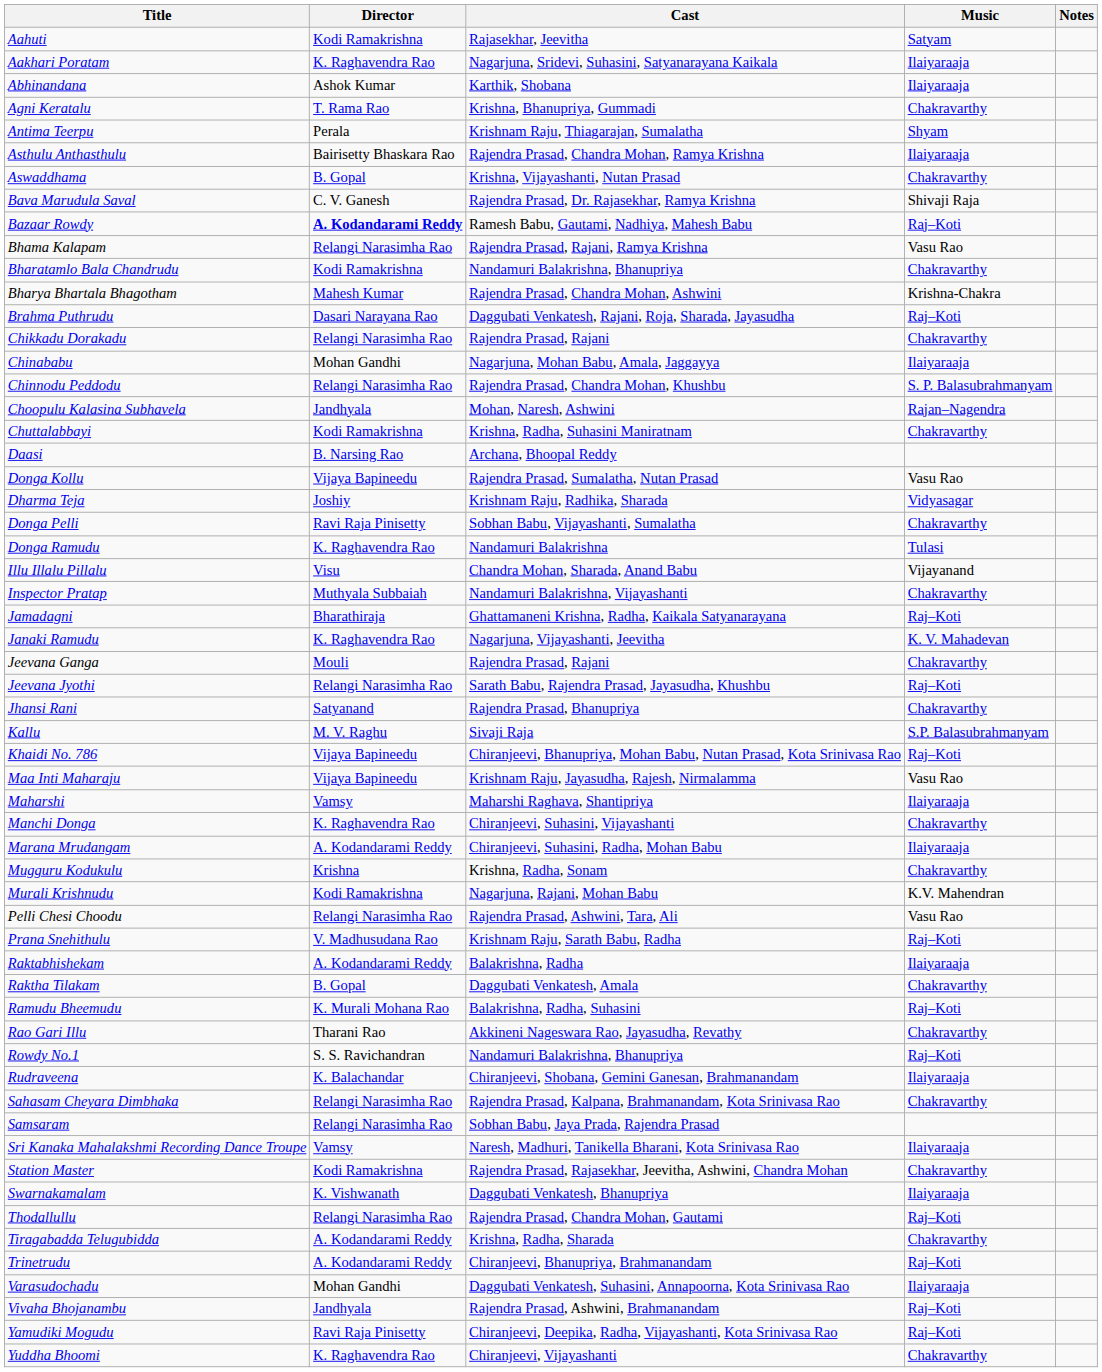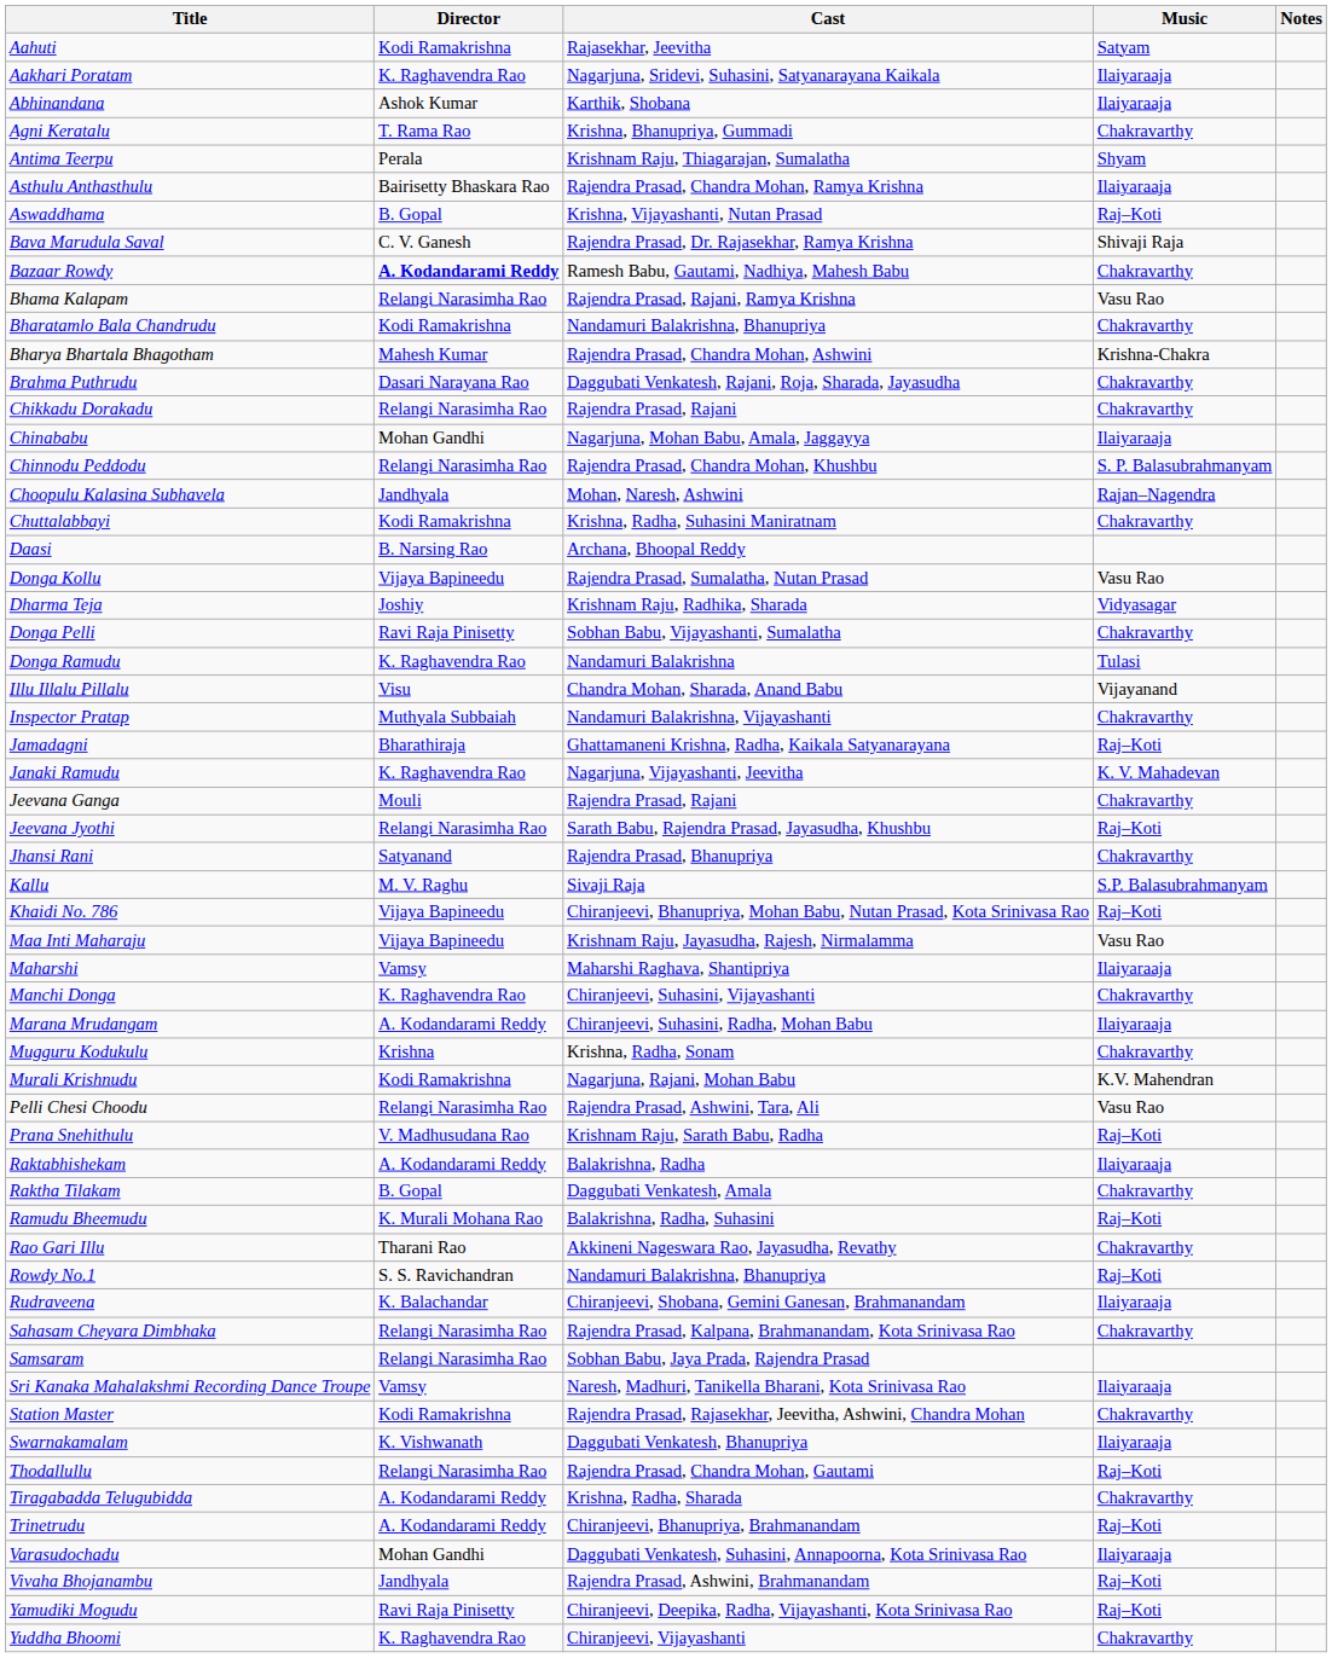Aswaddhama | Music: Chakravarthy -> Raj–Koti
Bazaar Rowdy | Music: Raj–Koti -> Chakravarthy
Brahma Puthrudu | Music: Raj–Koti -> Chakravarthy
